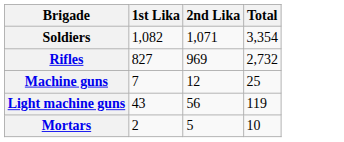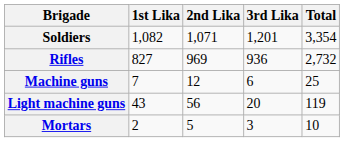+ column: 3rd Lika | 1,201 | 936 | 6 | 20 | 3
